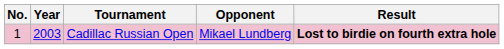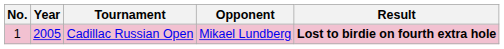Cadillac Russian Open | Year: 2003 -> 2005
